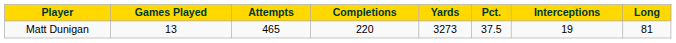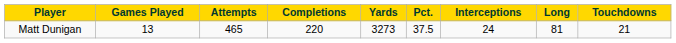+ column: Touchdowns | 21
Matt Dunigan | Interceptions: 19 -> 24
